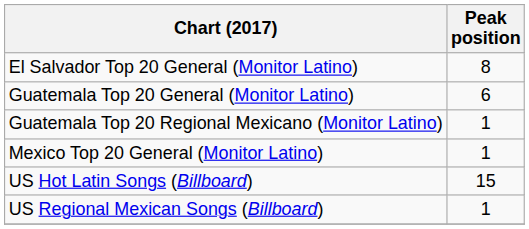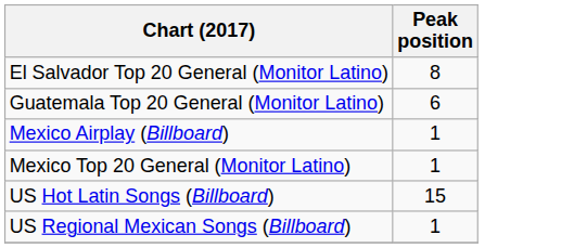- row: Guatemala Top 20 Regional Mexicano (Monitor Latino) | 1
+ row: Mexico Airplay (Billboard) | 1
